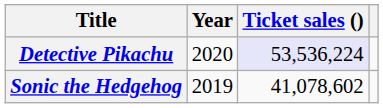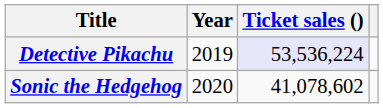Detective Pikachu | Year: 2020 -> 2019
Sonic the Hedgehog | Year: 2019 -> 2020
